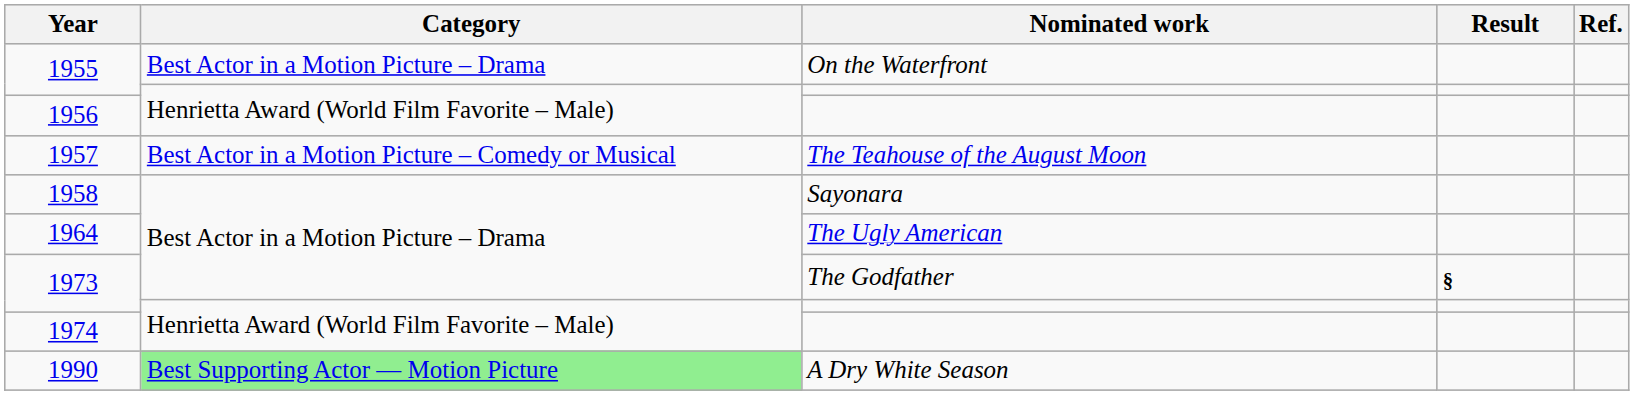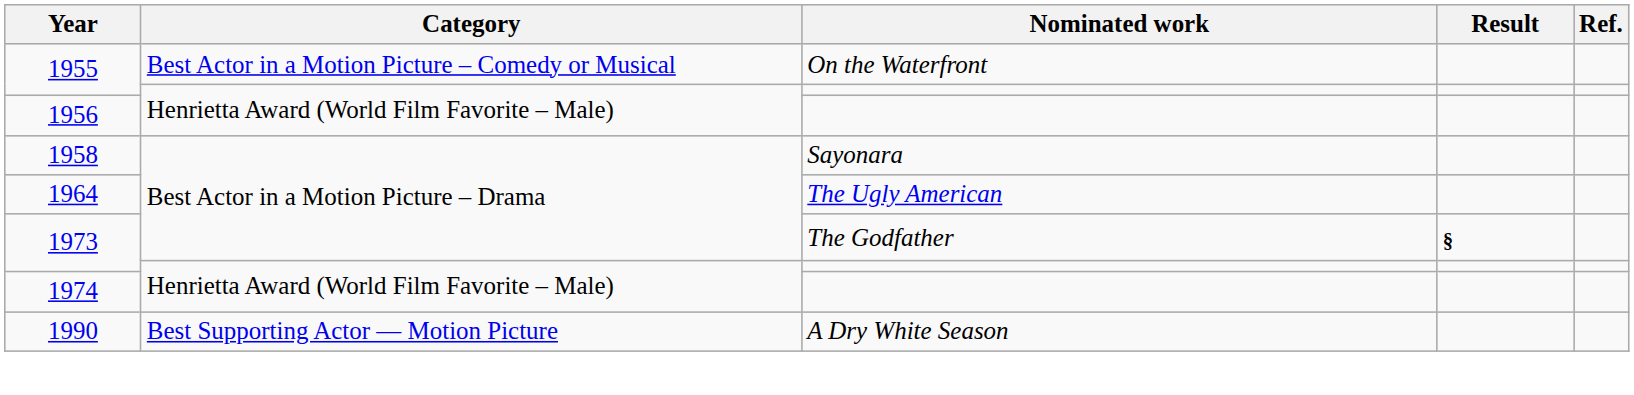1955 / On the Waterfront | Category: Best Actor in a Motion Picture – Drama -> Best Actor in a Motion Picture – Comedy or Musical
- row: 1957 | Best Actor in a Motion Picture – Comedy or Musical | The Teahouse of the August Moon
1990 | Category: lightgreen background -> no background
